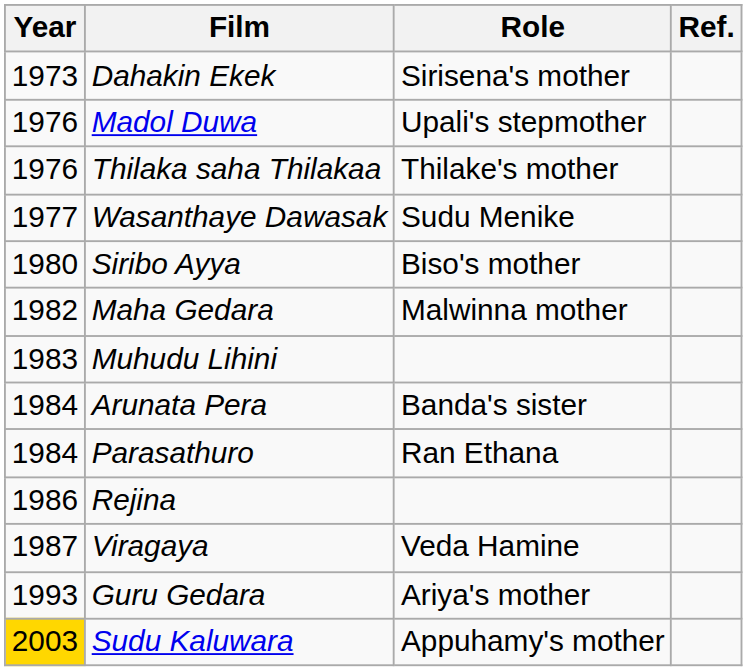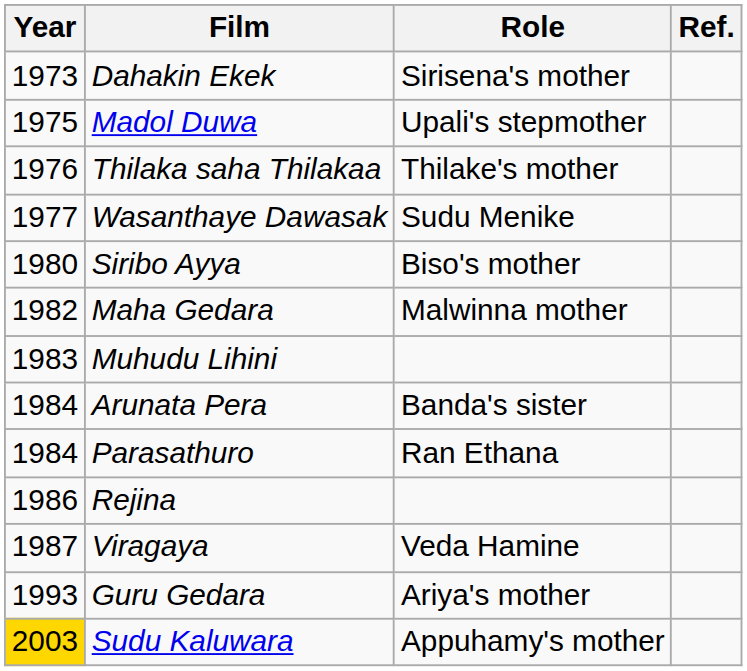Madol Duwa | Year: 1976 -> 1975
